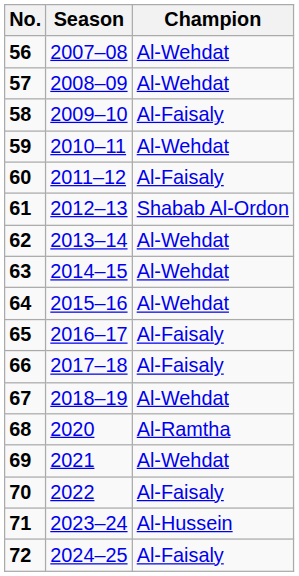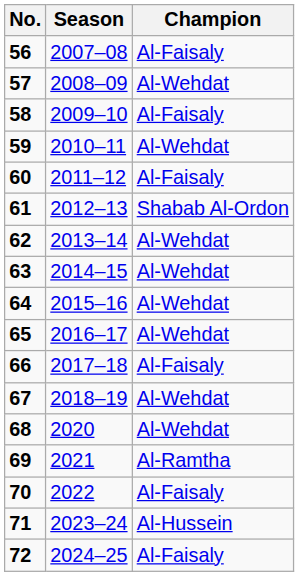56 | Champion: Al-Wehdat -> Al-Faisaly
65 | Champion: Al-Faisaly -> Al-Wehdat
68 | Champion: Al-Ramtha -> Al-Wehdat
69 | Champion: Al-Wehdat -> Al-Ramtha
